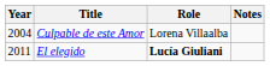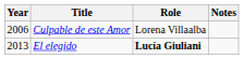Culpable de este Amor | Year: 2004 -> 2006
El elegido | Year: 2011 -> 2013
